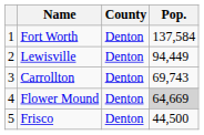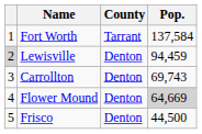Fort Worth | County: Denton -> Tarrant
Lewisville | column 1: no background -> lightgrey background
Lewisville | Pop.: 94,449 -> 94,459
